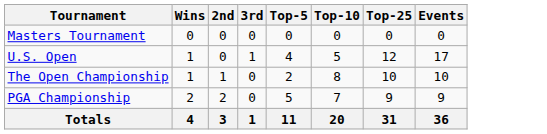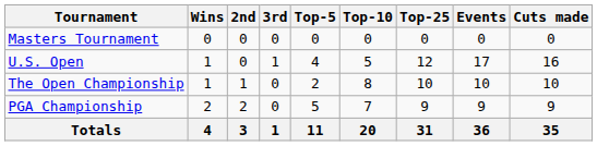+ column: Cuts made | 0 | 16 | 10 | 9 | 35
